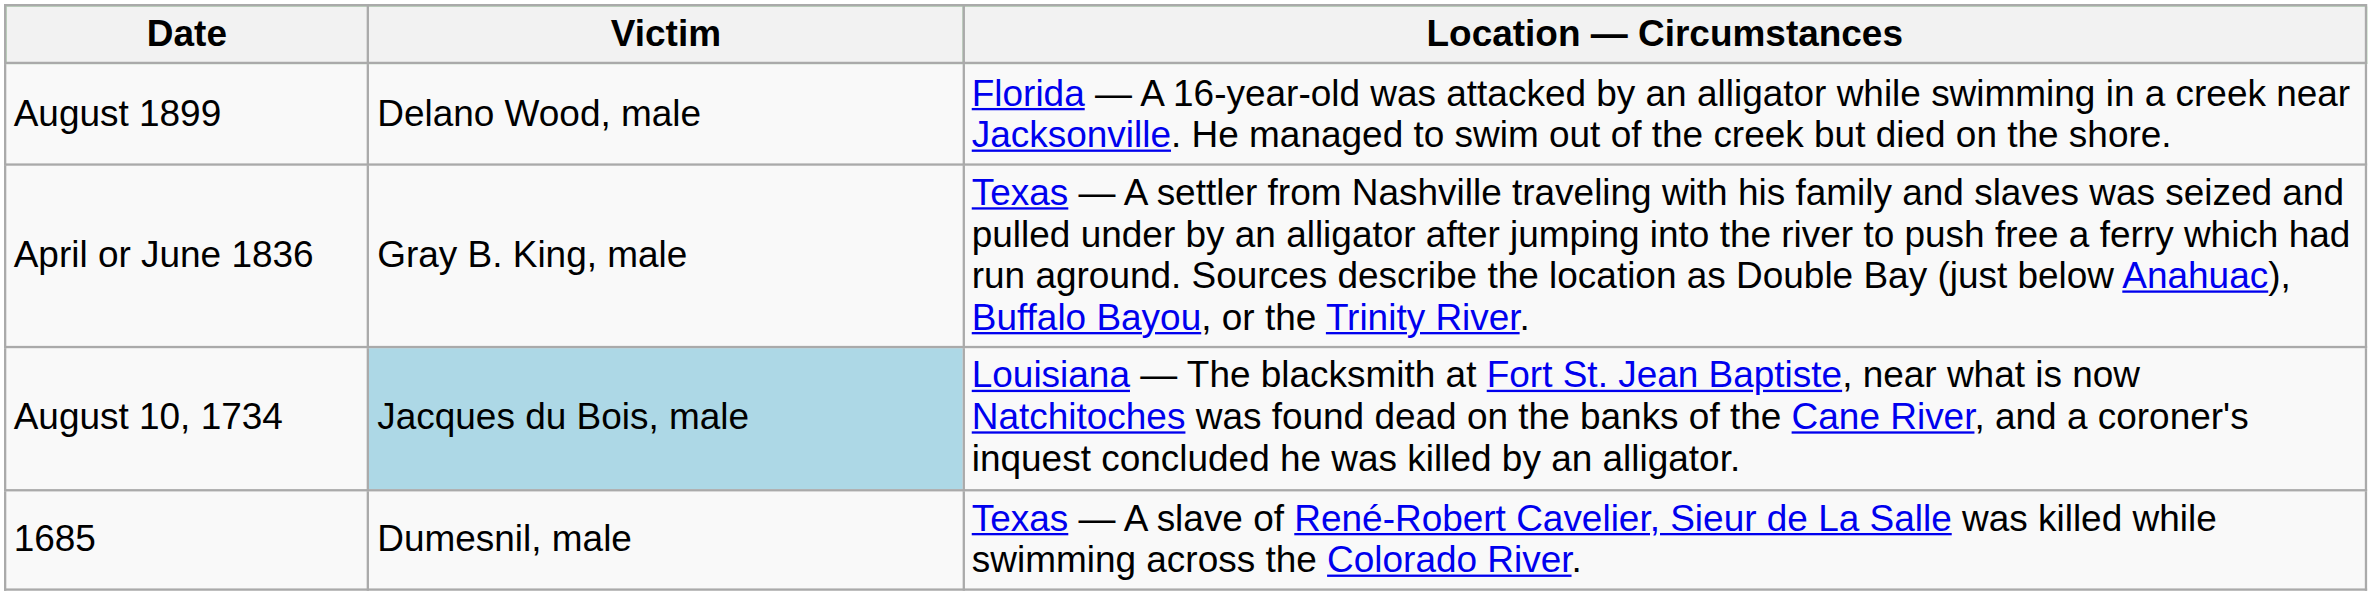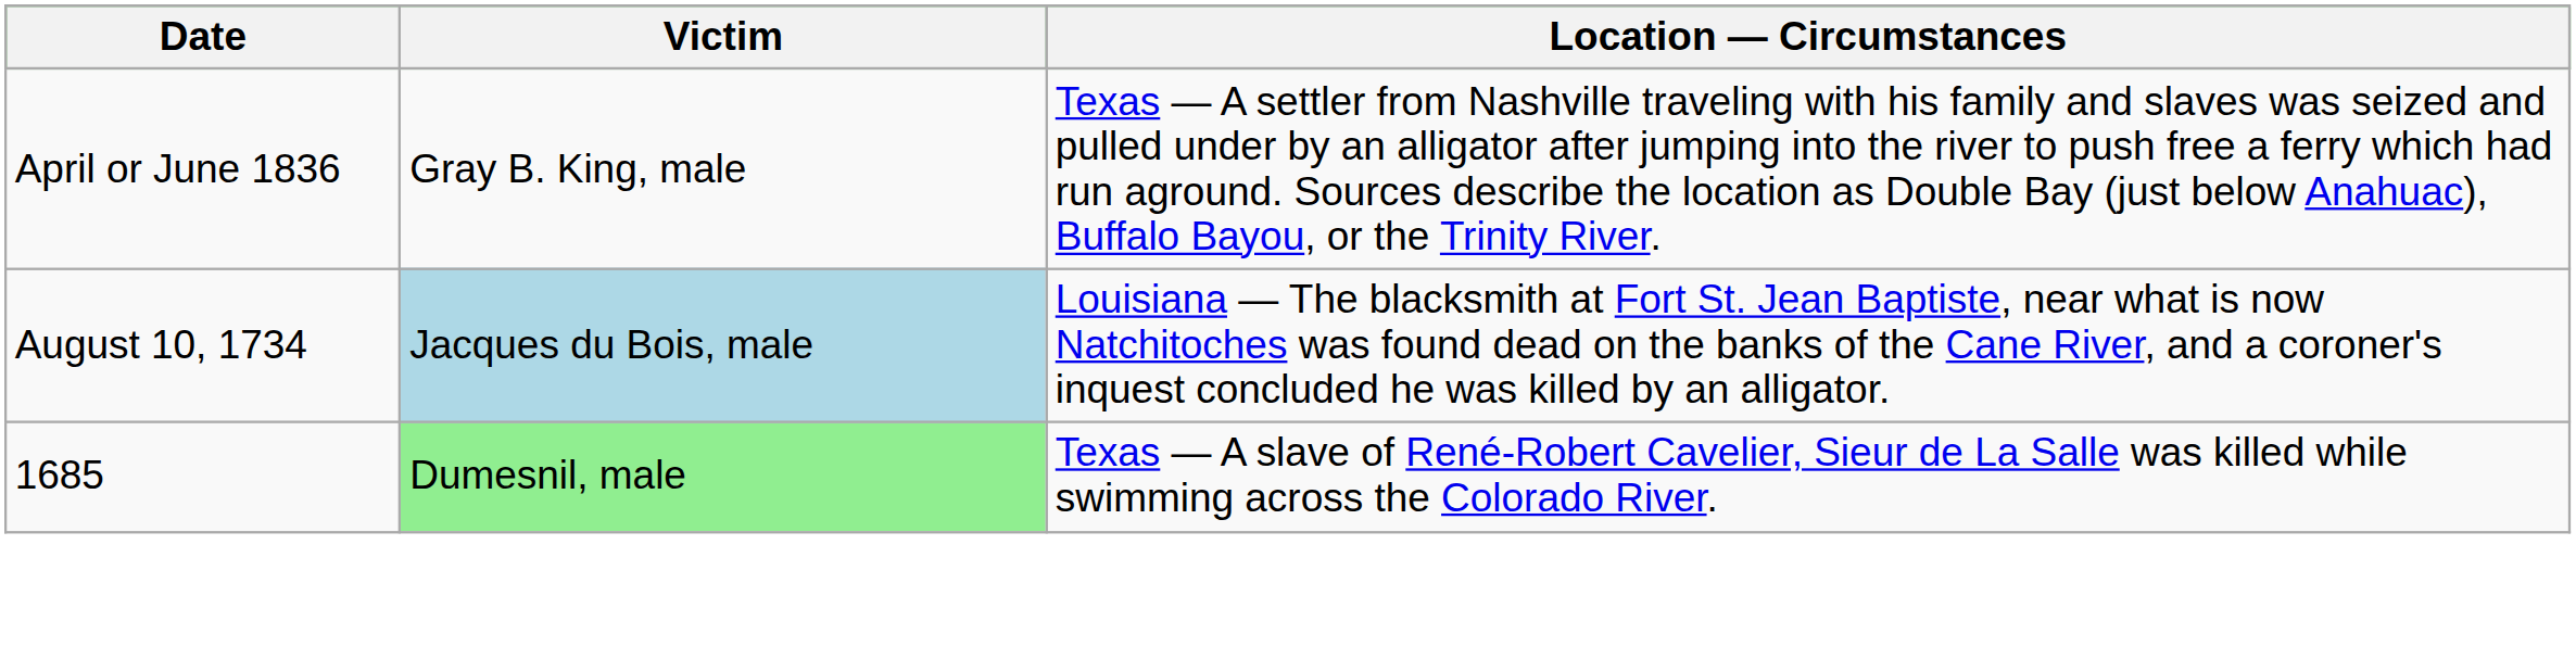- row: August 1899 | Delano Wood, male | Florida — A 16-year-old was attacked by an alligator while swimming in a creek near Jacksonville. He managed to swim out of the creek but died on the shore.
1685 | Victim: no background -> lightgreen background
